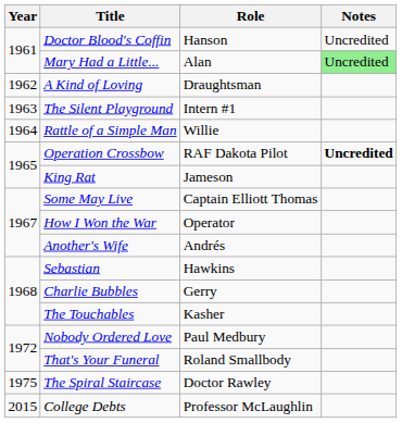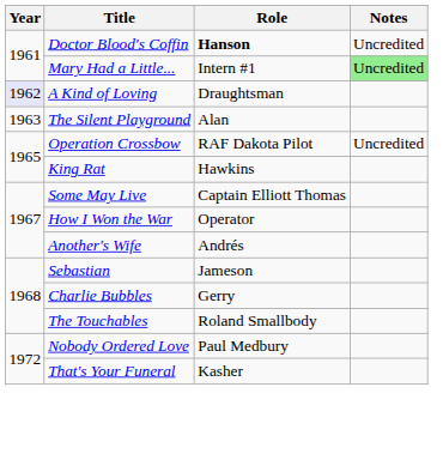Doctor Blood's Coffin | Role: normal -> bold
Mary Had a Little... | Role: Alan -> Intern #1
A Kind of Loving | Year: no background -> lavender background
The Silent Playground | Role: Intern #1 -> Alan
- row: 1964 | Rattle of a Simple Man | Willie
Operation Crossbow | Notes: bold -> normal
King Rat | Role: Jameson -> Hawkins
Sebastian | Role: Hawkins -> Jameson
The Touchables | Role: Kasher -> Roland Smallbody
That's Your Funeral | Role: Roland Smallbody -> Kasher
- row: 1975 | The Spiral Staircase | Doctor Rawley
- row: 2015 | College Debts | Professor McLaughlin
